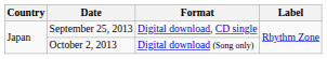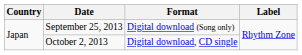September 25, 2013 | Format: Digital download, CD single -> Digital download (Song only)
October 2, 2013 | Format: Digital download (Song only) -> Digital download, CD single
